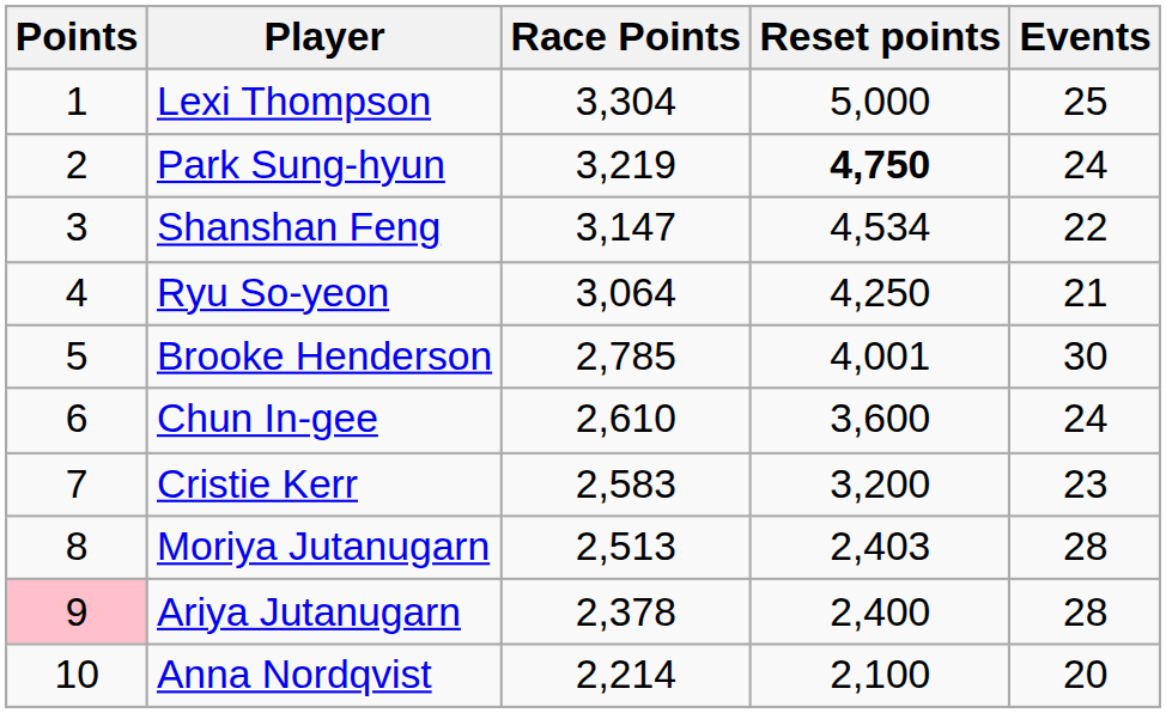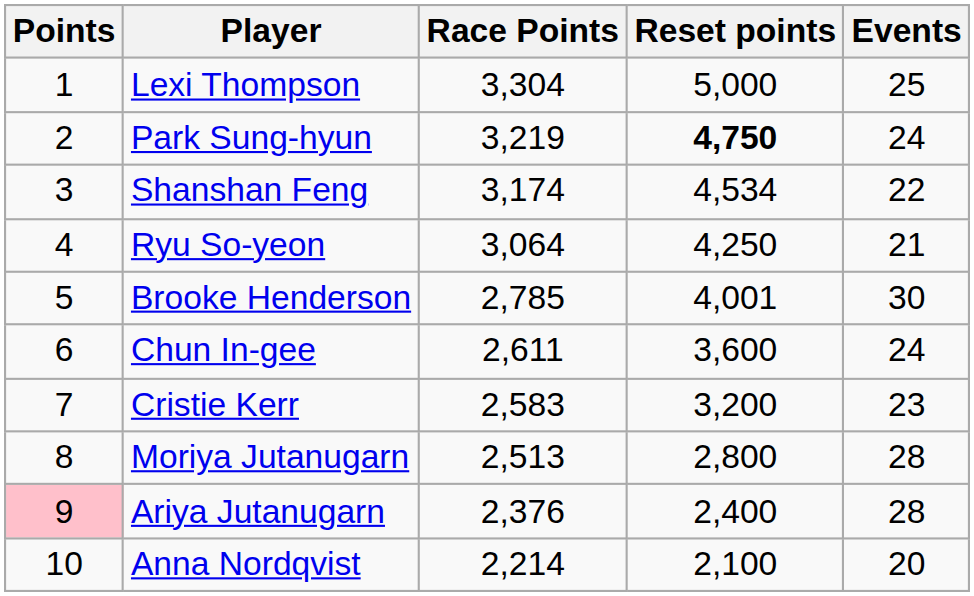Shanshan Feng | Race Points: 3,147 -> 3,174
Chun In-gee | Race Points: 2,610 -> 2,611
Moriya Jutanugarn | Reset points: 2,403 -> 2,800
Ariya Jutanugarn | Race Points: 2,378 -> 2,376
